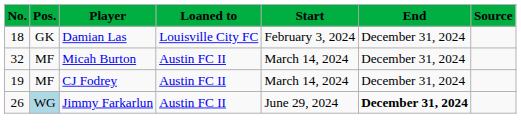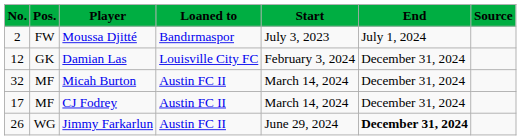+ row: 2 | FW | Moussa Djitté | Bandırmaspor | July 3, 2023 | July 1, 2024
Damian Las | No.: 18 -> 12
CJ Fodrey | No.: 19 -> 17
Jimmy Farkarlun | Pos.: lightblue background -> no background
